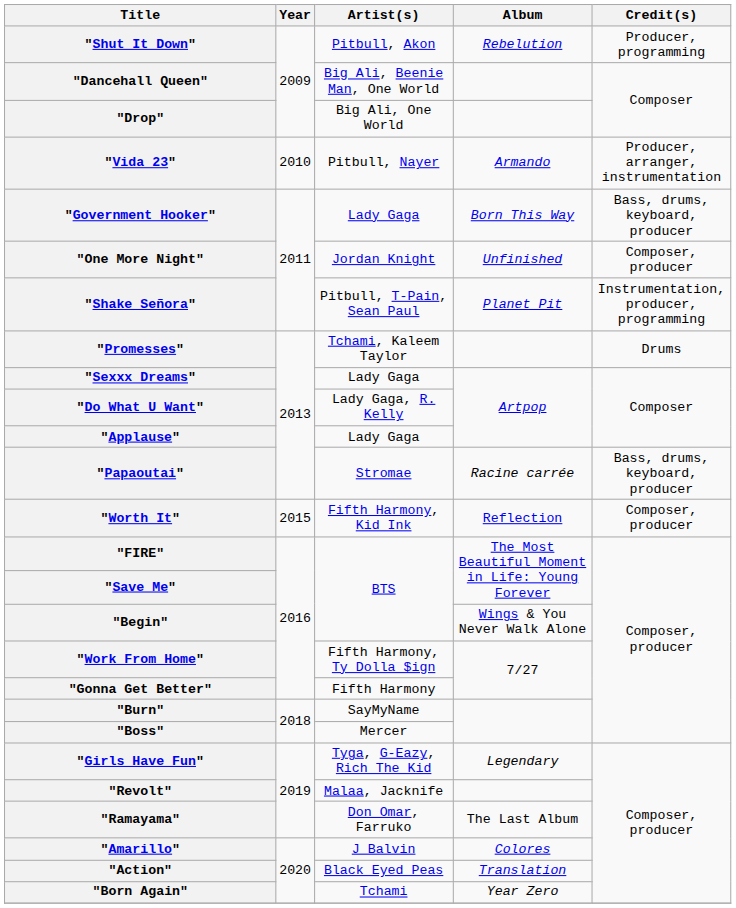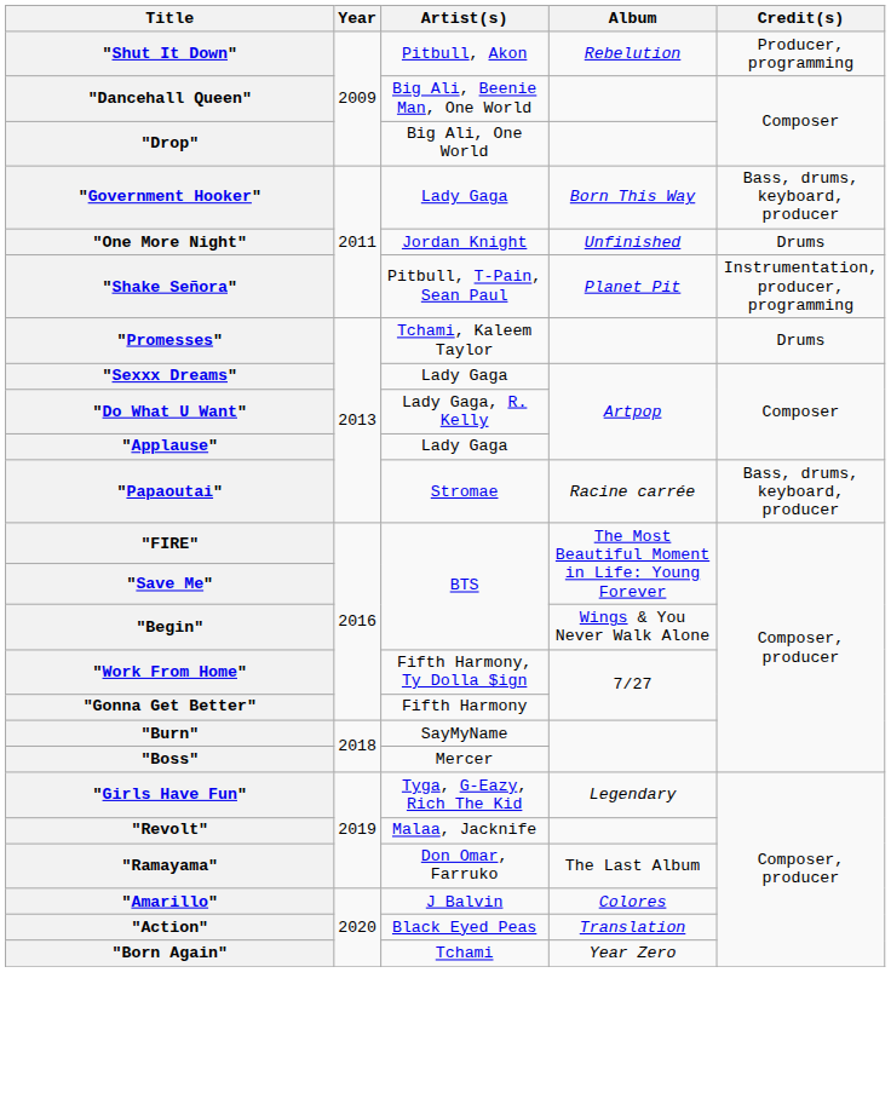- row: "Vida 23" | 2010 | Pitbull, Nayer | Armando | Producer, arranger, instrumentation
"One More Night" | Credit(s): Composer, producer -> Drums
- row: "Worth It" | 2015 | Fifth Harmony, Kid Ink | Reflection | Composer, producer
